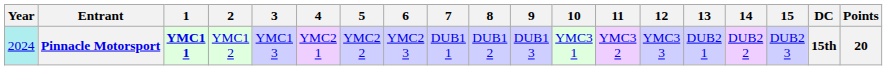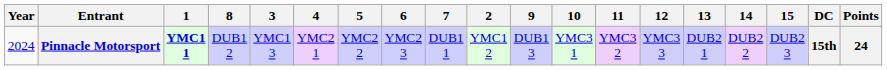columns swapped: 2 <-> 8
Pinnacle Motorsport | Year: paleturquoise background -> no background
Pinnacle Motorsport | Points: 20 -> 24
